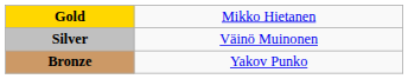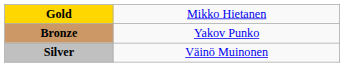rows swapped: Silver <-> Bronze
